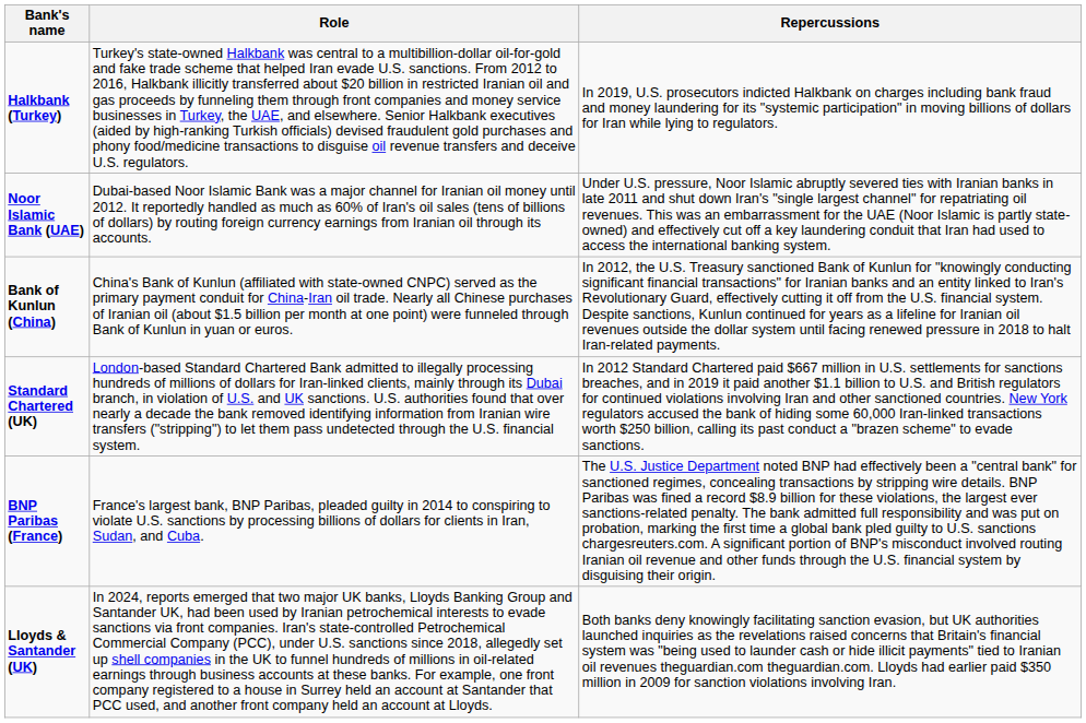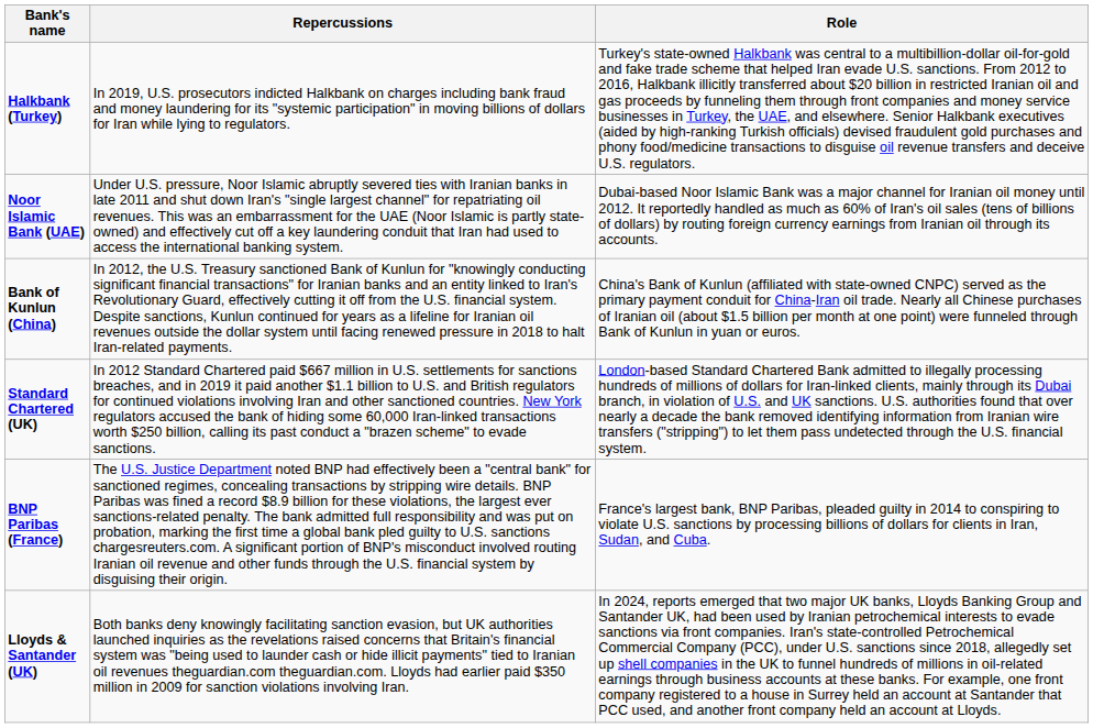columns swapped: Role <-> Repercussions
